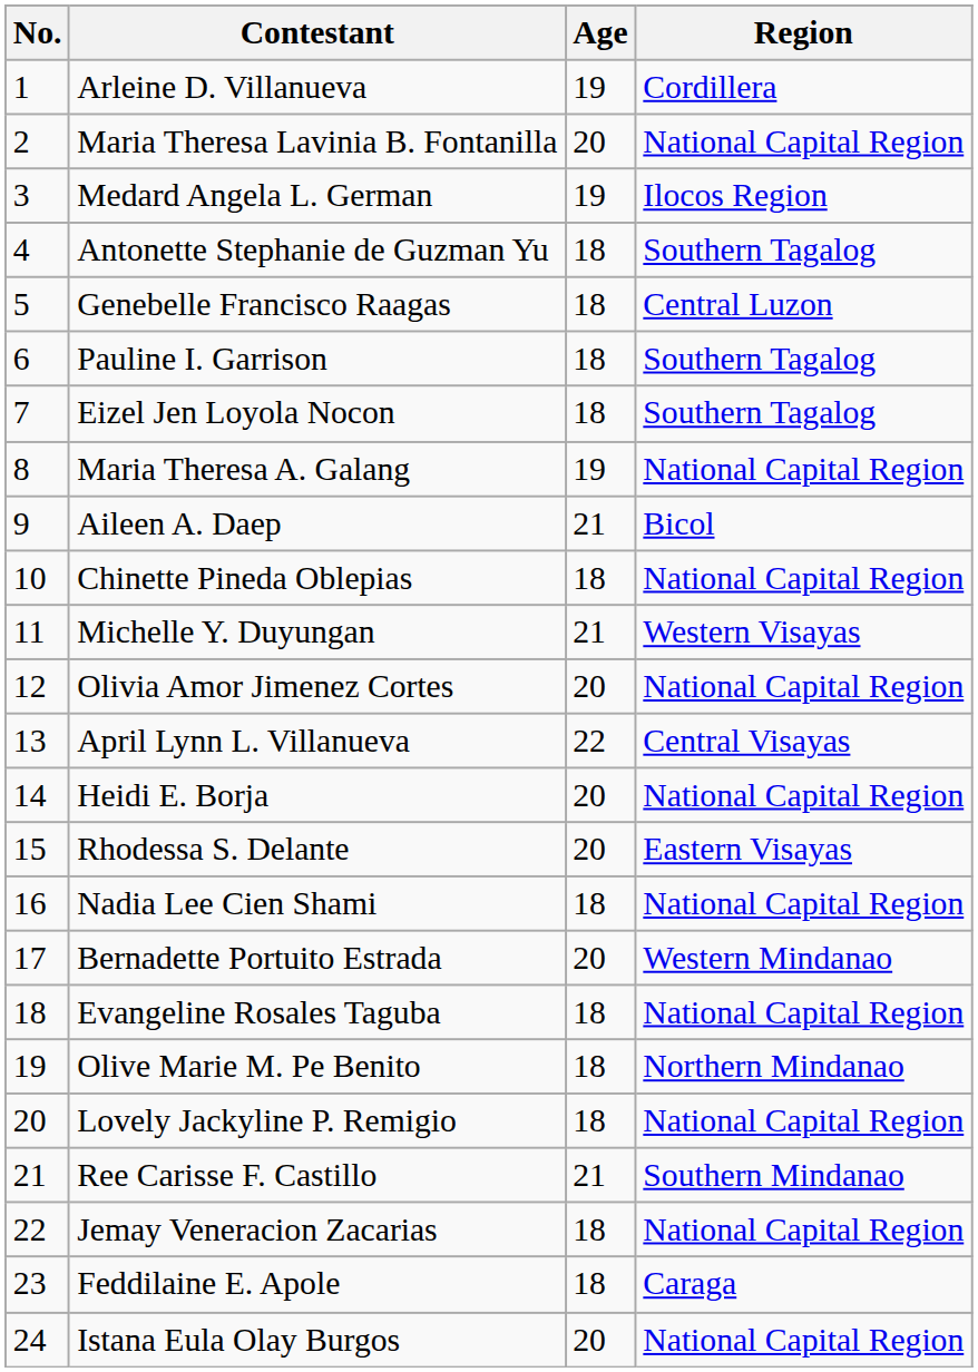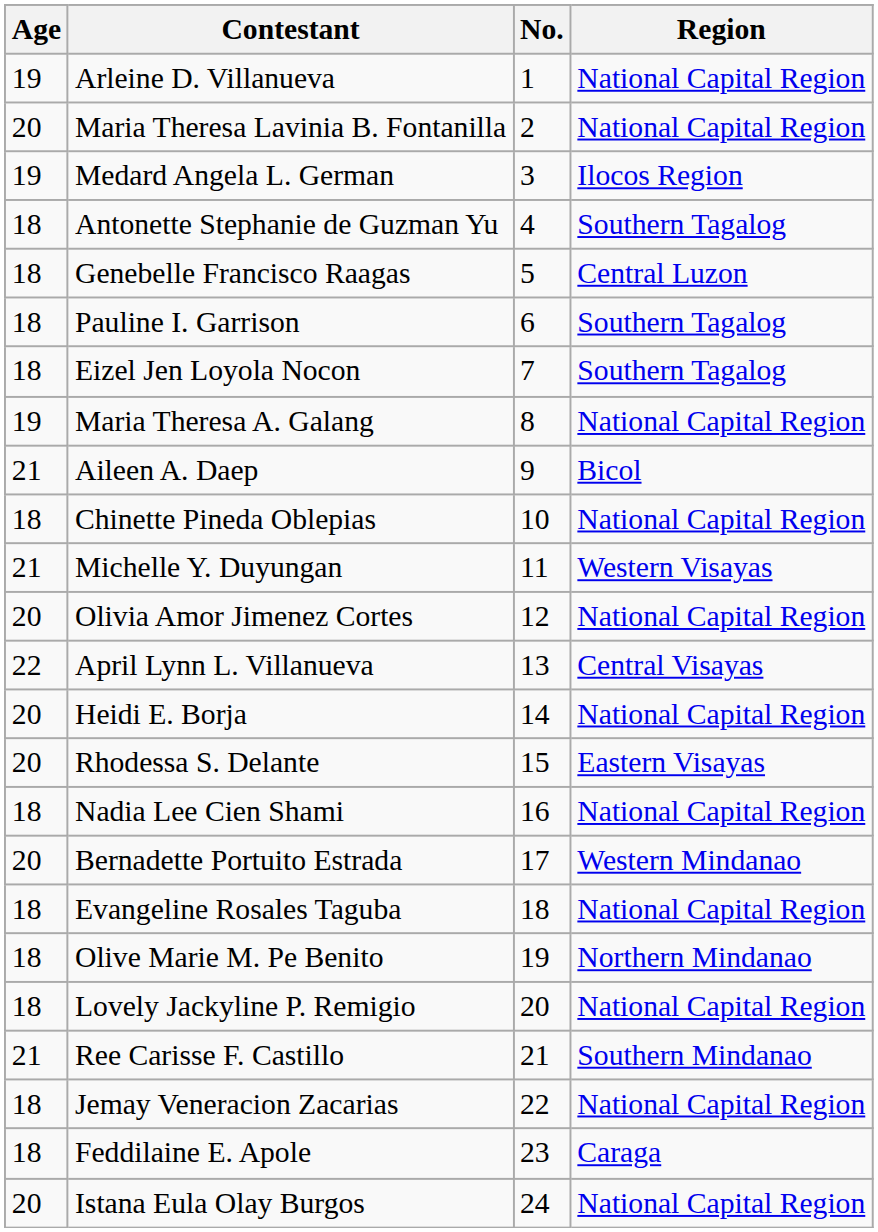columns swapped: No. <-> Age
Arleine D. Villanueva | Region: Cordillera -> National Capital Region
